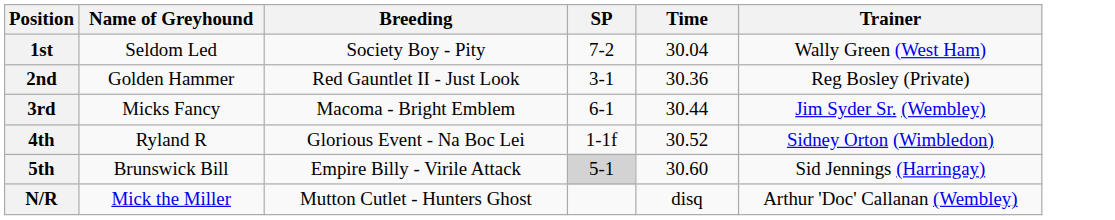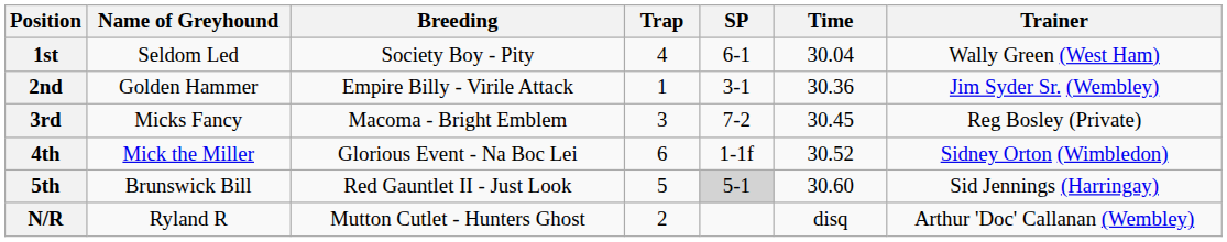+ column: Trap | 4 | 1 | 3 | 6 | 5 | 2
1st | SP: 7-2 -> 6-1
2nd | Breeding: Red Gauntlet II - Just Look -> Empire Billy - Virile Attack
2nd | Trainer: Reg Bosley (Private) -> Jim Syder Sr. (Wembley)
3rd | SP: 6-1 -> 7-2
3rd | Time: 30.44 -> 30.45
3rd | Trainer: Jim Syder Sr. (Wembley) -> Reg Bosley (Private)
4th | Name of Greyhound: Ryland R -> Mick the Miller
5th | Breeding: Empire Billy - Virile Attack -> Red Gauntlet II - Just Look
N/R | Name of Greyhound: Mick the Miller -> Ryland R
